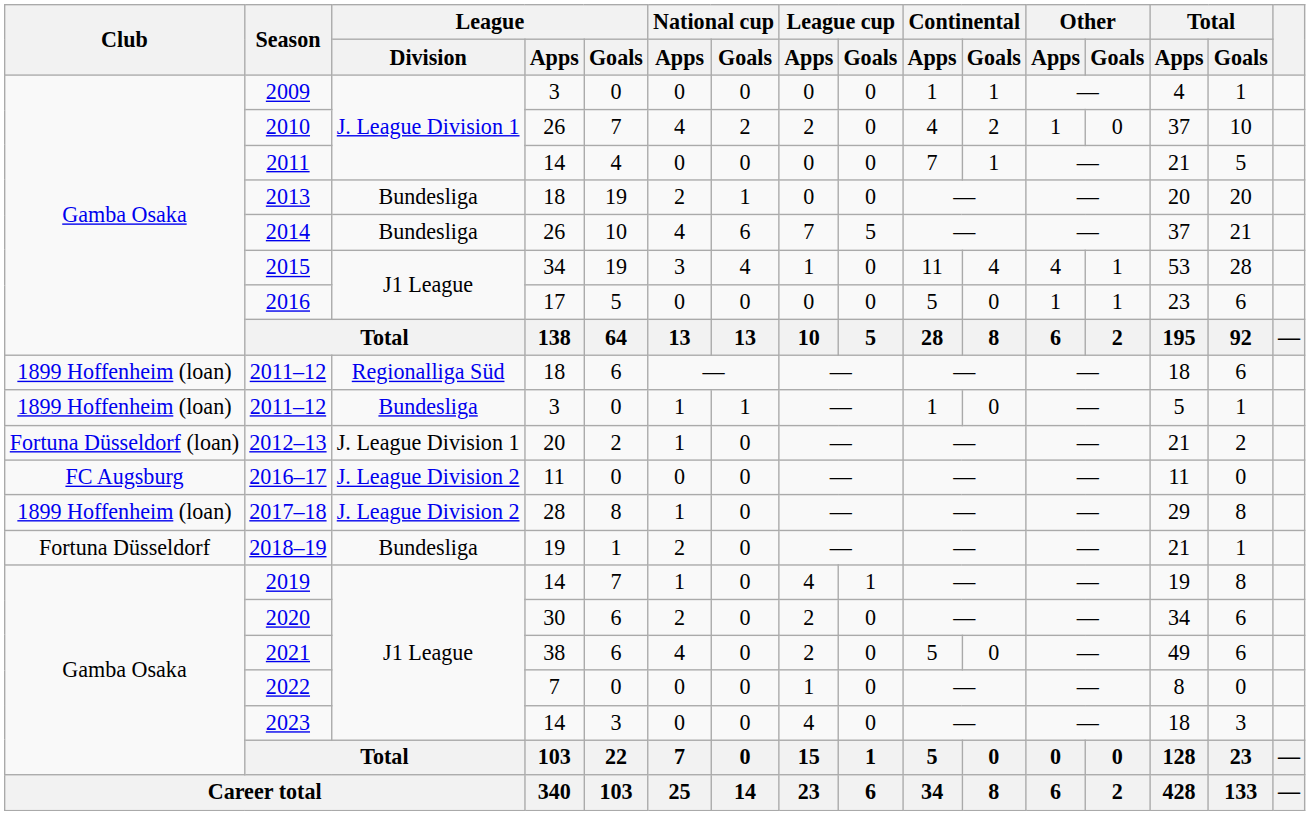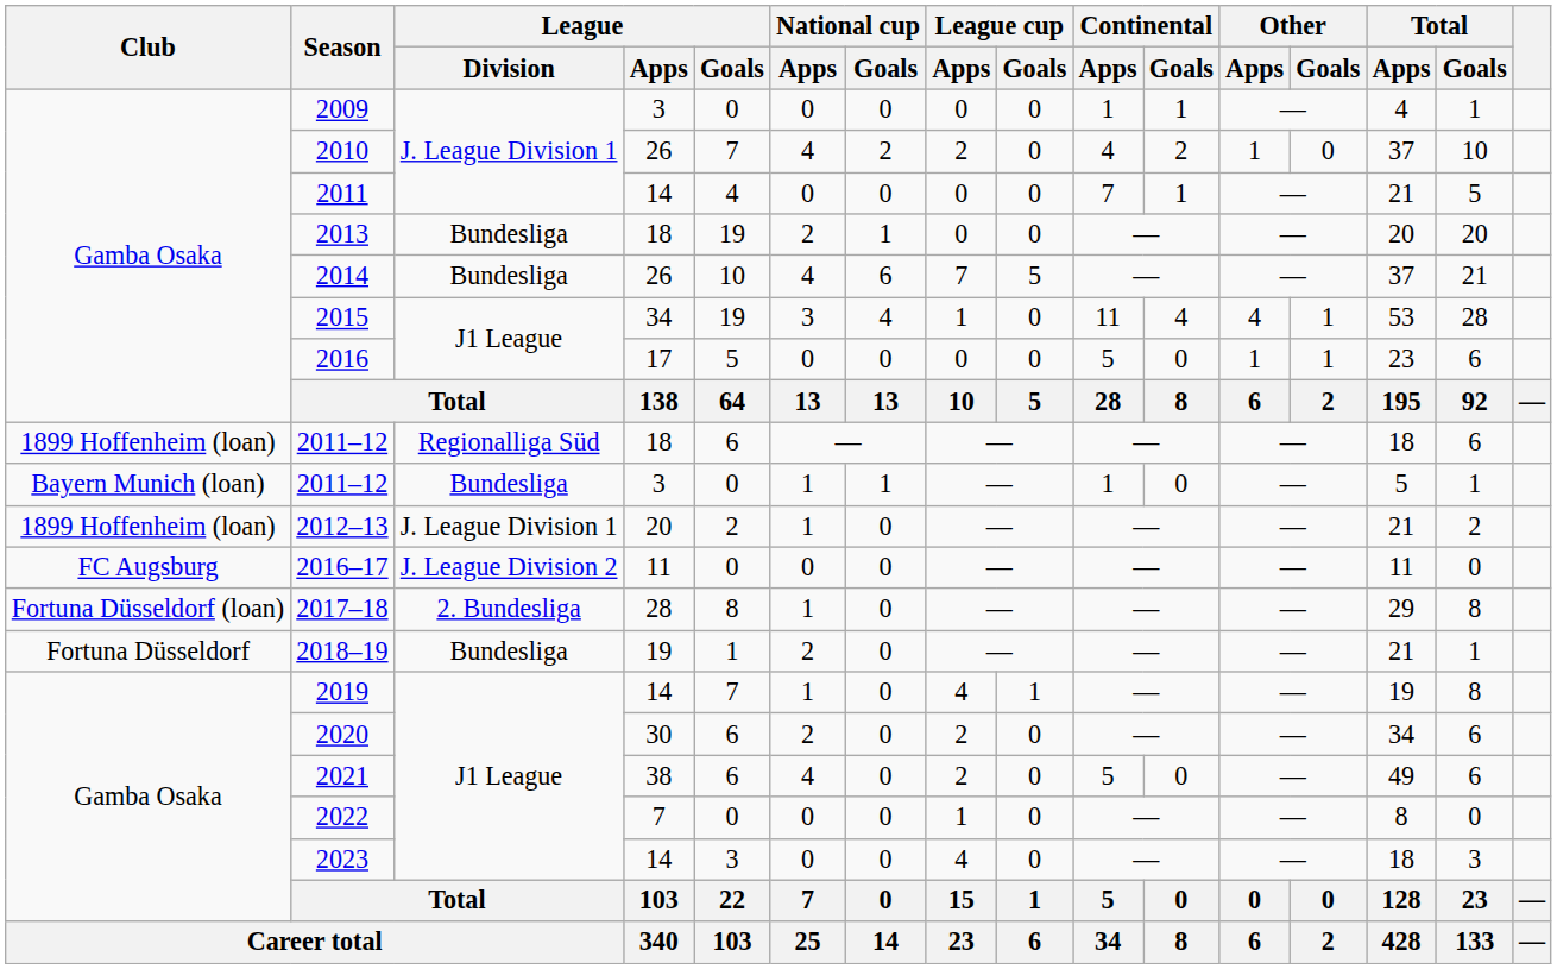2011–12 / 3 | Club: 1899 Hoffenheim (loan) -> Bayern Munich (loan)
2012–13 | Club: Fortuna Düsseldorf (loan) -> 1899 Hoffenheim (loan)
2017–18 | Club: 1899 Hoffenheim (loan) -> Fortuna Düsseldorf (loan)
2017–18 | League / Division: J. League Division 2 -> 2. Bundesliga
